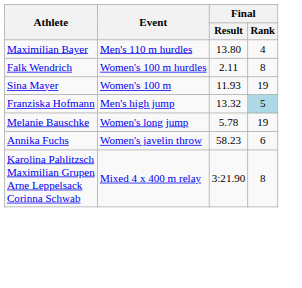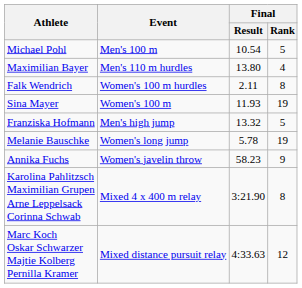+ row: Michael Pohl | Men's 100 m | 10.54 | 5
Franziska Hofmann | Final / Rank: lightblue background -> no background
Annika Fuchs | Final / Rank: 6 -> 9
+ row: Marc Koch Oskar Schwarzer Majtie Kolberg Pernilla Kramer | Mixed distance pursuit relay | 4:33.63 | 12
